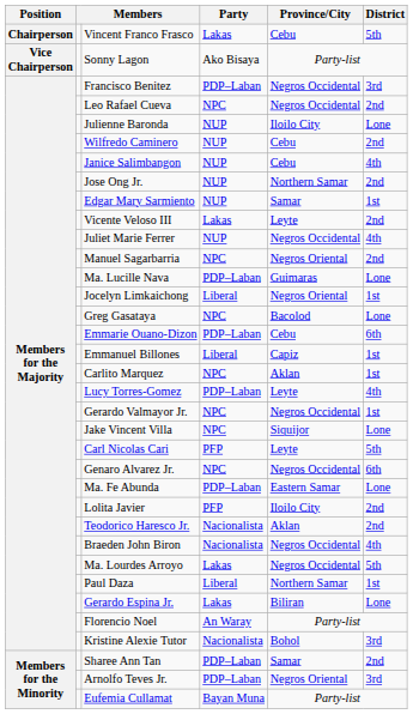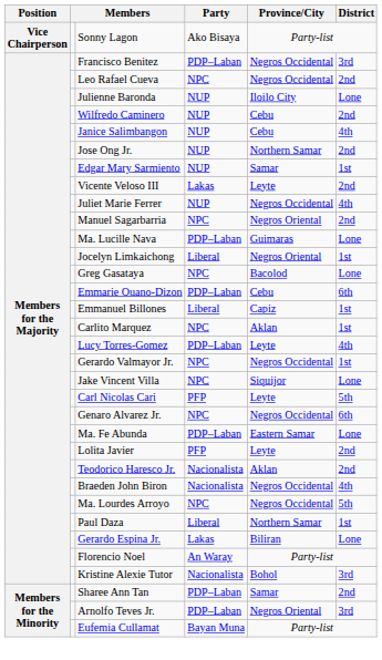- row: Chairperson | Vincent Franco Frasco | Lakas | Cebu | 5th
Lolita Javier | Province/City: Iloilo City -> Leyte
Ma. Lourdes Arroyo | Party: Lakas -> NPC
